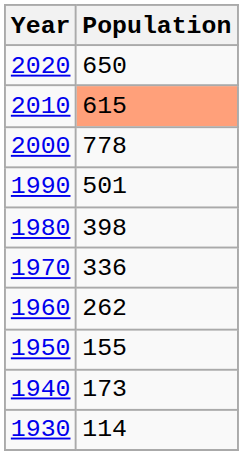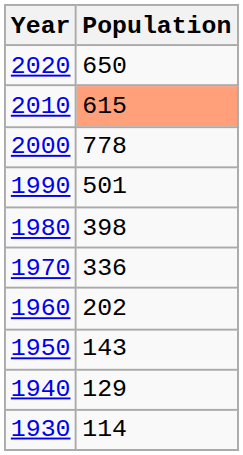1960 | Population: 262 -> 202
1950 | Population: 155 -> 143
1940 | Population: 173 -> 129
